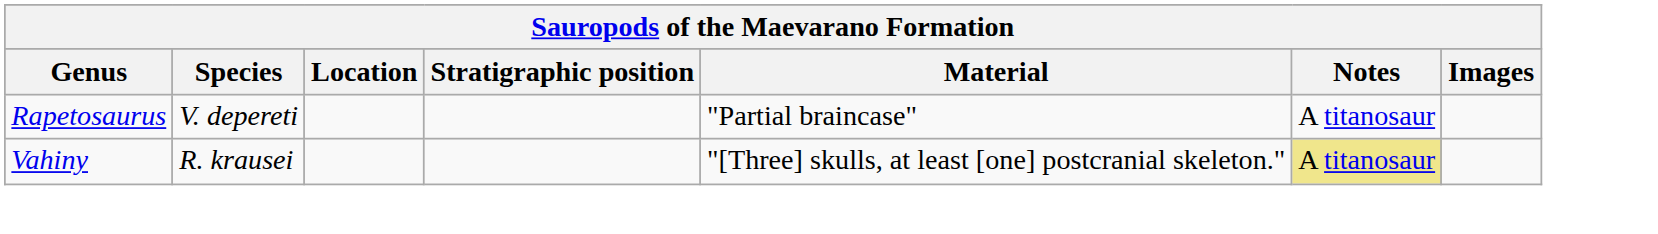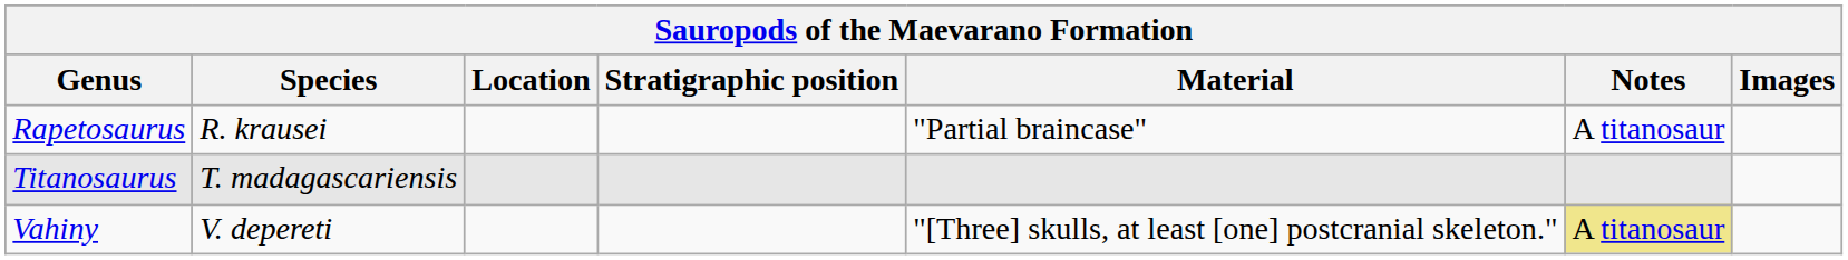Rapetosaurus | Species: V. depereti -> R. krausei
+ row: Titanosaurus | T. madagascariensis
Vahiny | Species: R. krausei -> V. depereti
